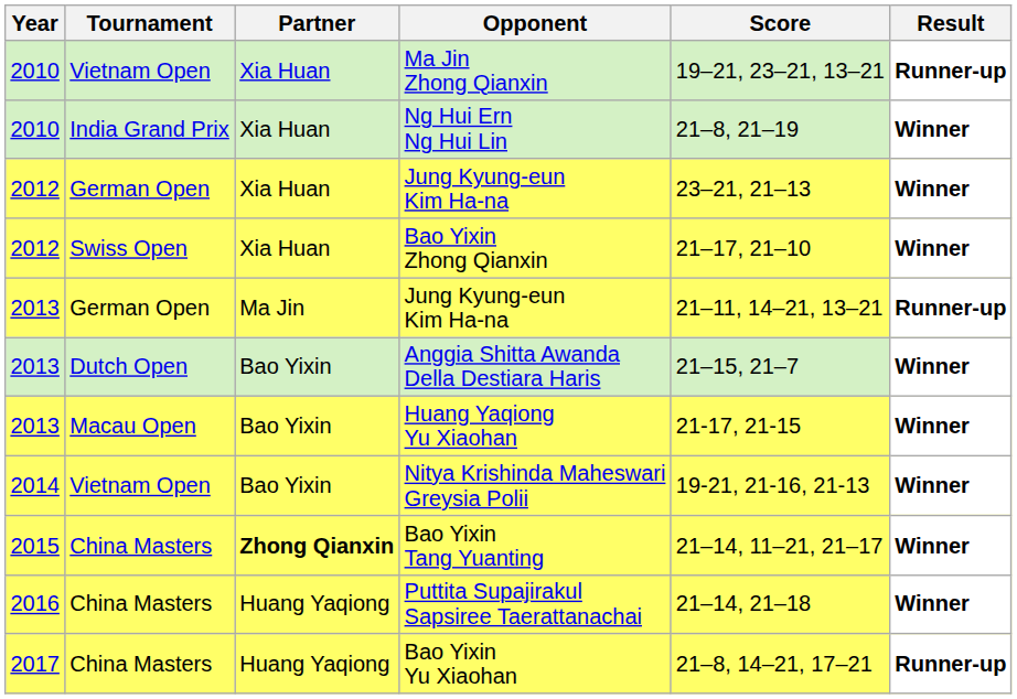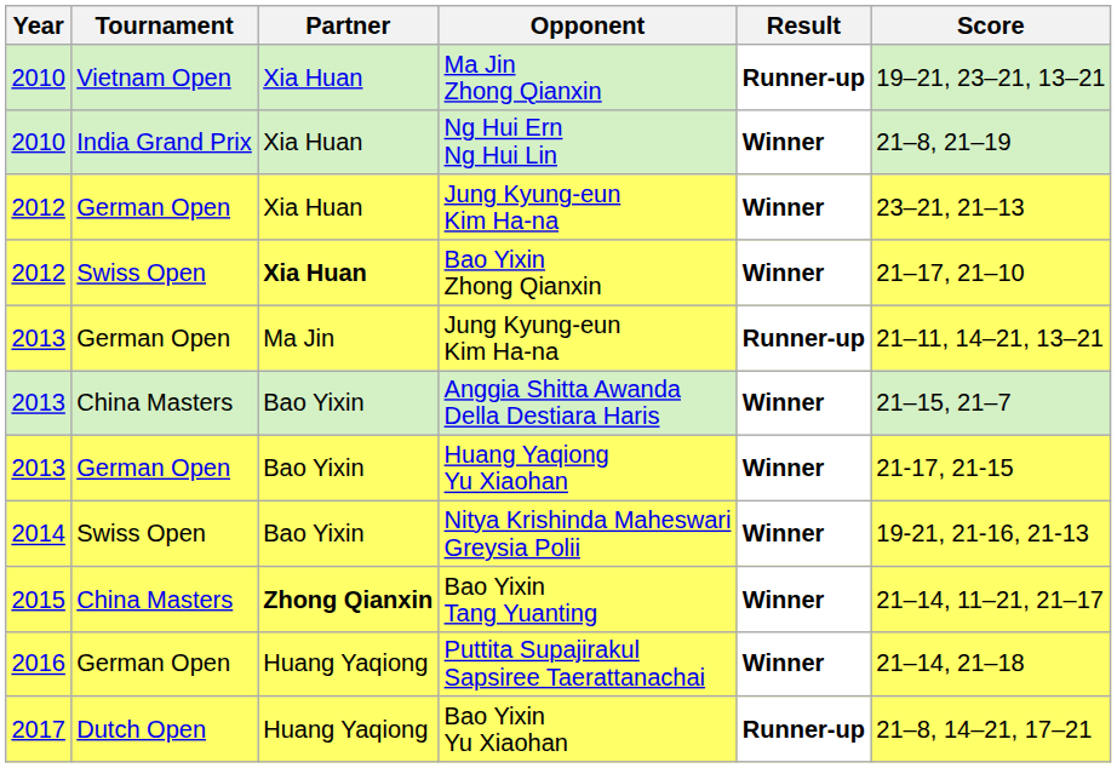columns swapped: Score <-> Result
Bao Yixin Zhong Qianxin | Partner: normal -> bold
Anggia Shitta Awanda Della Destiara Haris | Tournament: Dutch Open -> China Masters
Huang Yaqiong Yu Xiaohan | Tournament: Macau Open -> German Open
Nitya Krishinda Maheswari Greysia Polii | Tournament: Vietnam Open -> Swiss Open
Puttita Supajirakul Sapsiree Taerattanachai | Tournament: China Masters -> German Open
Bao Yixin Yu Xiaohan | Tournament: China Masters -> Dutch Open
